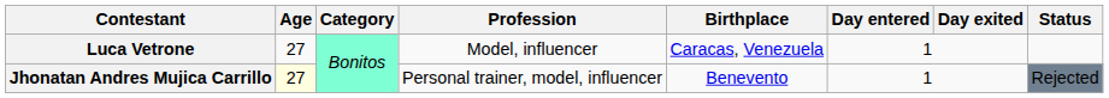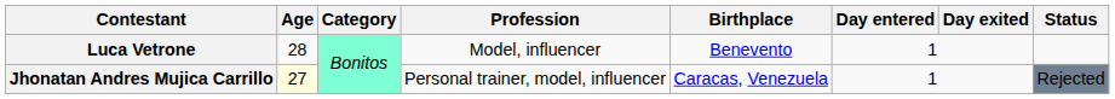Luca Vetrone | Age: 27 -> 28
Luca Vetrone | Birthplace: Caracas, Venezuela -> Benevento
Jhonatan Andres Mujica Carrillo | Birthplace: Benevento -> Caracas, Venezuela
